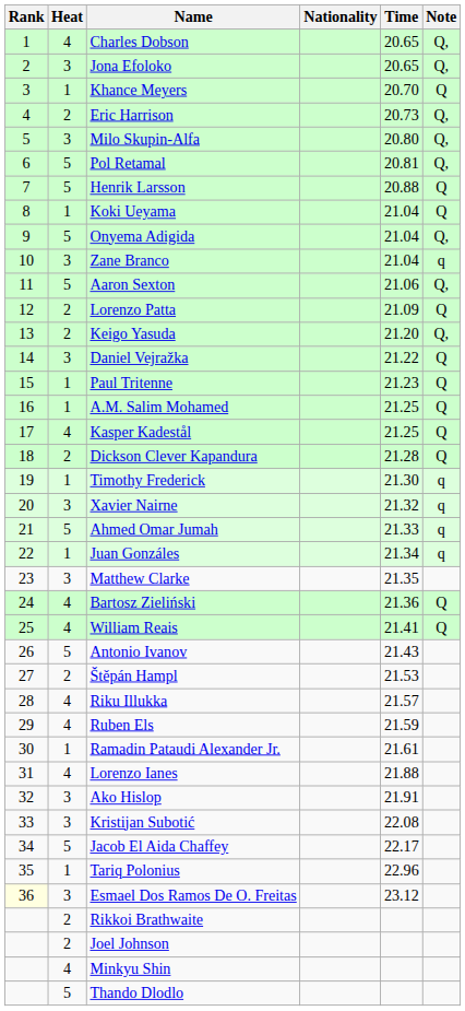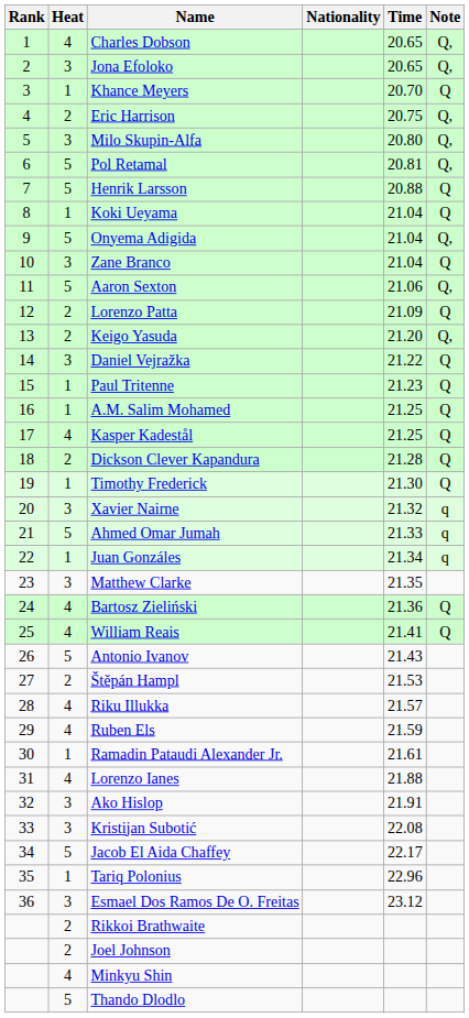Eric Harrison | Time: 20.73 -> 20.75
Zane Branco | Note: q -> Q
Timothy Frederick | Note: q -> Q
Esmael Dos Ramos De O. Freitas | Rank: lightyellow background -> no background
